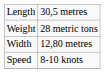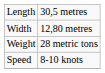rows swapped: Width <-> Weight
